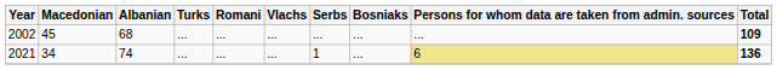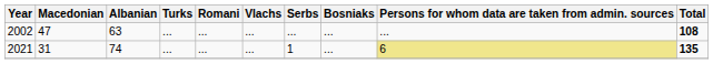2002 | Macedonian: 45 -> 47
2002 | Albanian: 68 -> 63
2002 | Total: 109 -> 108
2021 | Macedonian: 34 -> 31
2021 | Total: 136 -> 135
